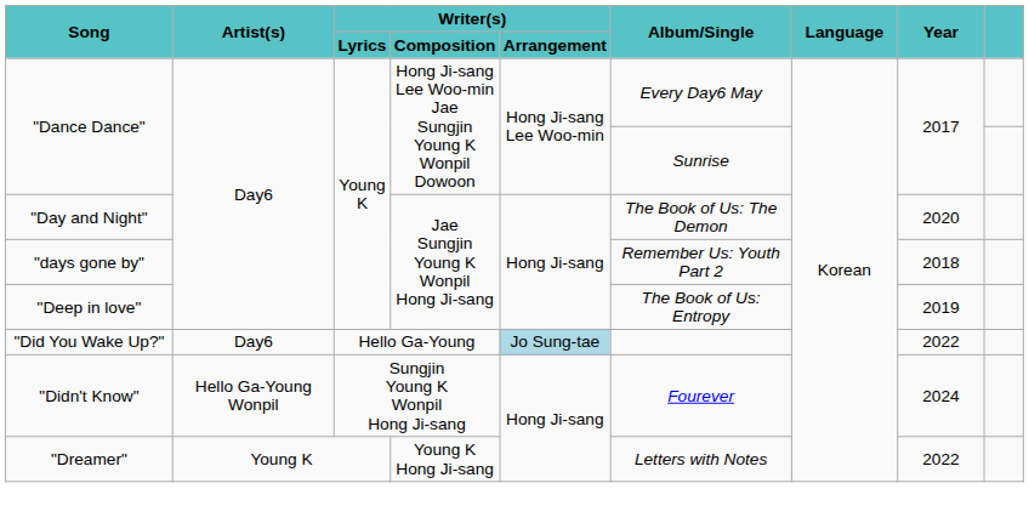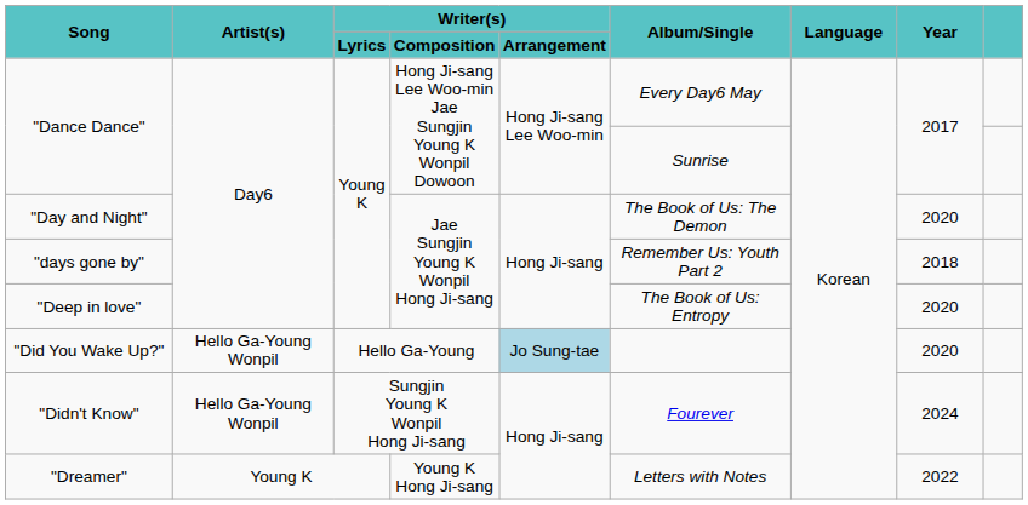"Deep in love" | Year: 2019 -> 2020
"Did You Wake Up?" | Artist(s): Day6 -> Hello Ga-Young Wonpil
"Did You Wake Up?" | Year: 2022 -> 2020
